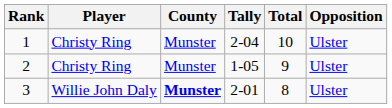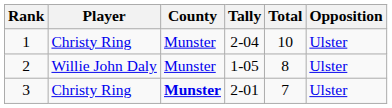2 | Player: Christy Ring -> Willie John Daly
2 | Total: 9 -> 8
3 | Player: Willie John Daly -> Christy Ring
3 | Total: 8 -> 7
